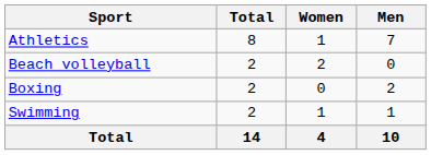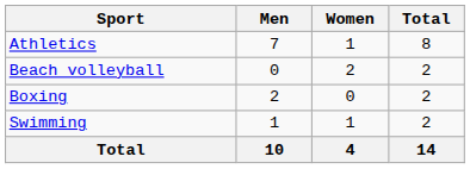columns swapped: Men <-> Total
